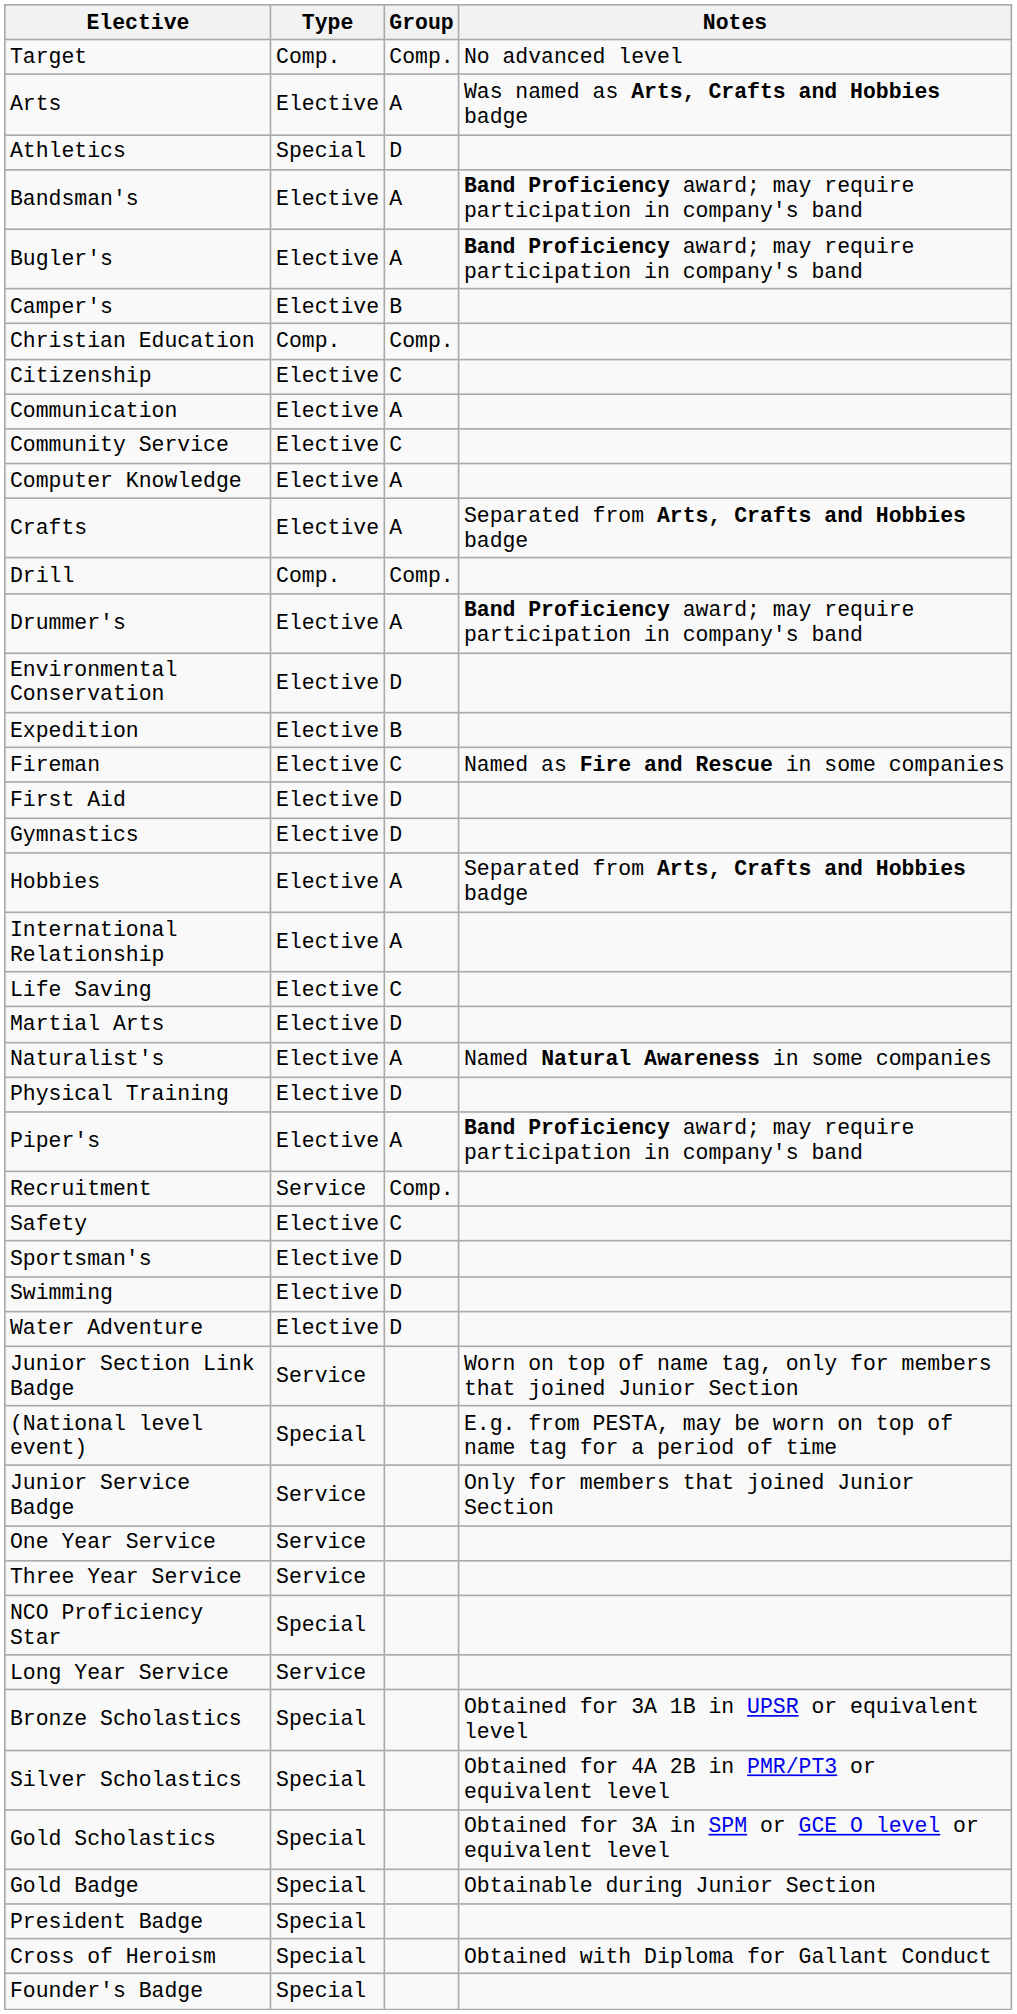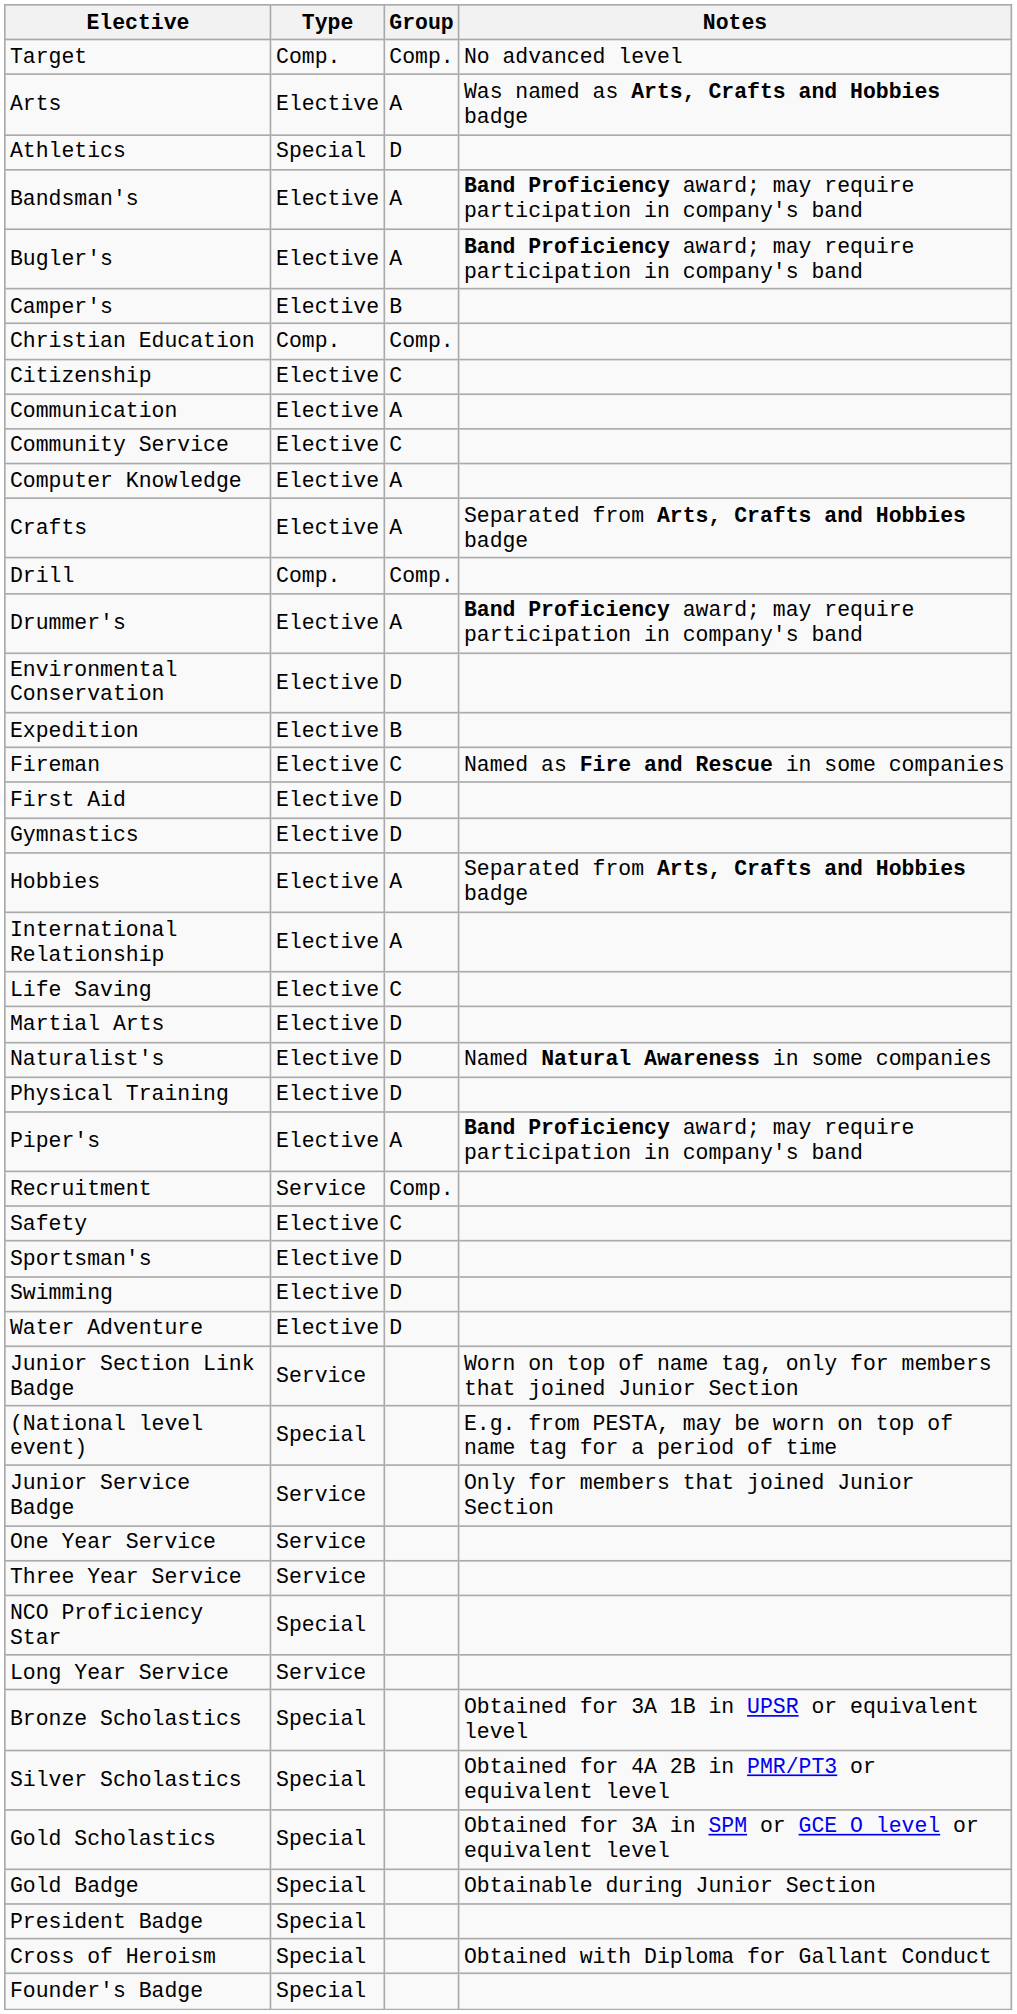Naturalist's | Group: A -> D
